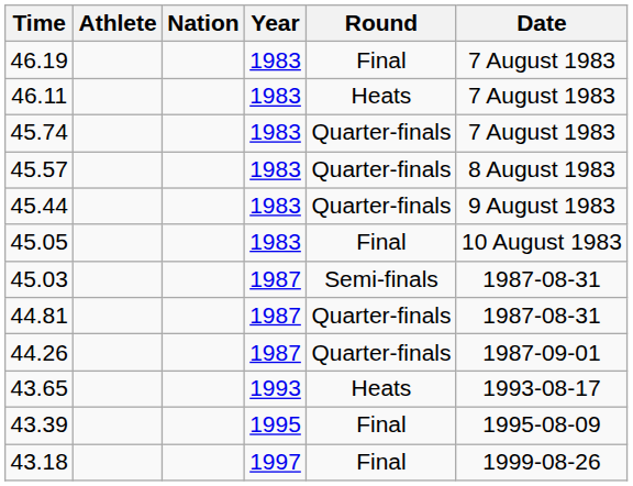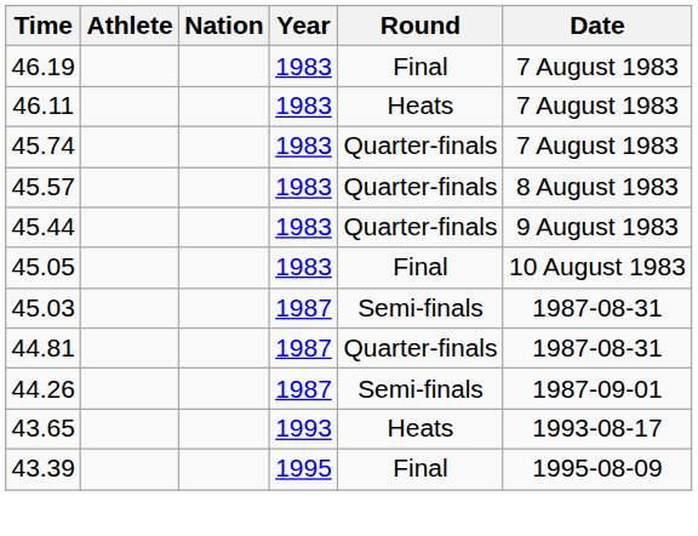44.26 | Round: Quarter-finals -> Semi-finals
- row: 43.18 | 1997 | Final | 1999-08-26
